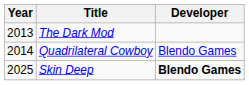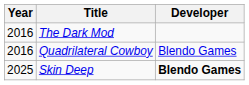The Dark Mod | Year: 2013 -> 2016
Quadrilateral Cowboy | Year: 2014 -> 2016
